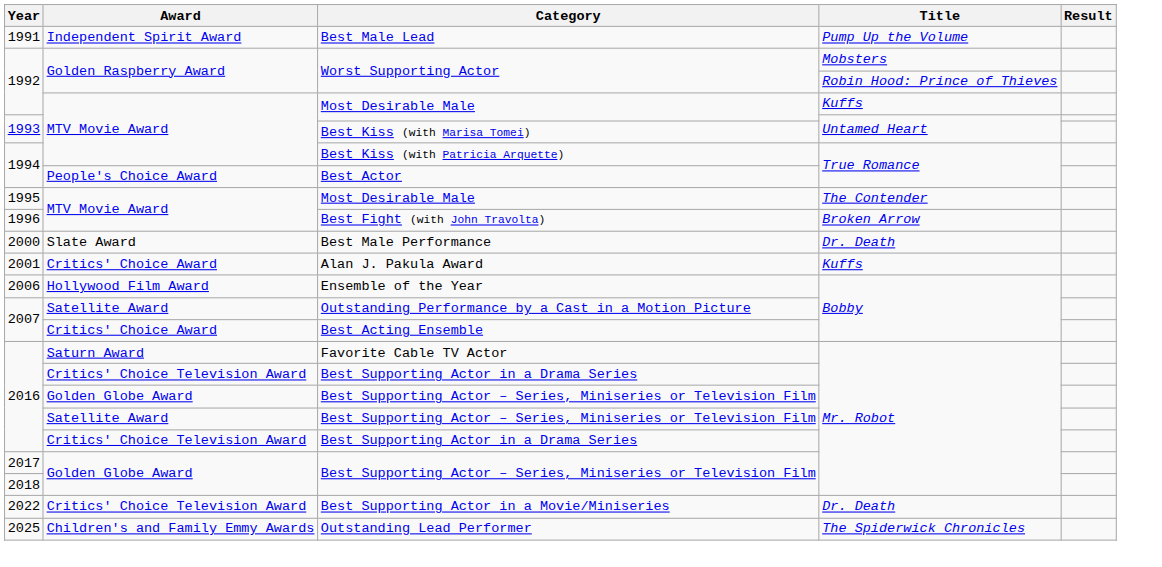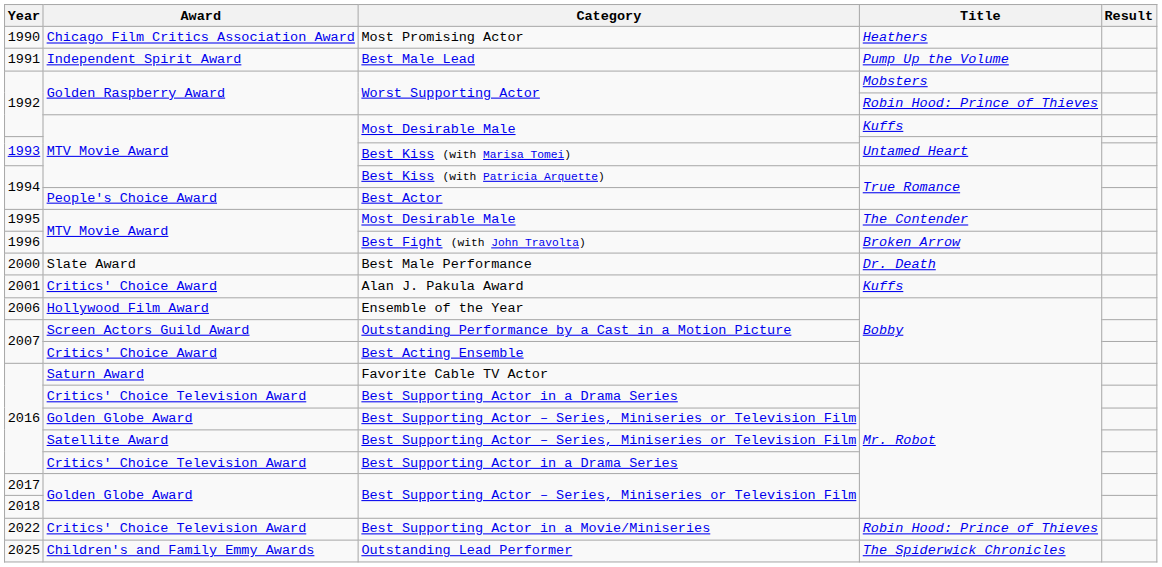+ row: 1990 | Chicago Film Critics Association Award | Most Promising Actor | Heathers
Outstanding Performance by a Cast in a Motion Picture | Award: Satellite Award -> Screen Actors Guild Award
Best Supporting Actor in a Movie/Miniseries | Title: Dr. Death -> Robin Hood: Prince of Thieves
